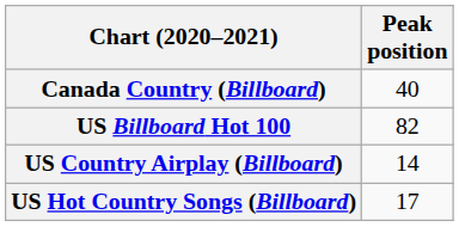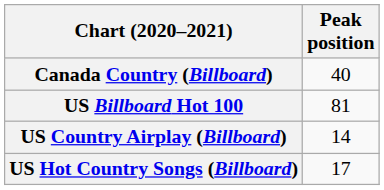US Billboard Hot 100 | Peak position: 82 -> 81
